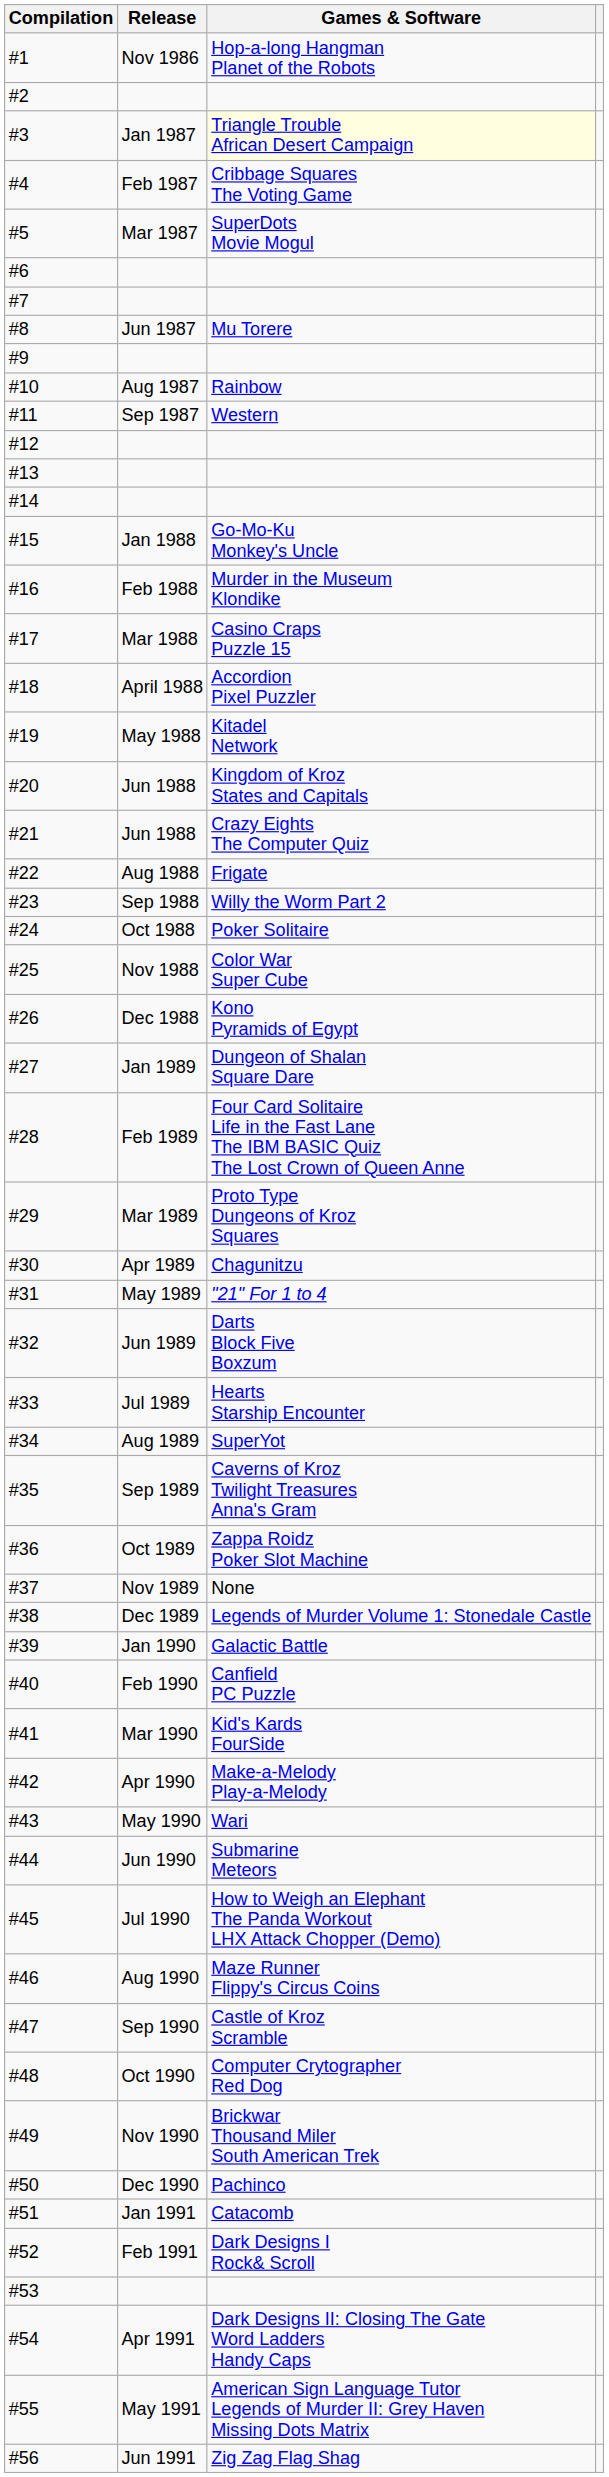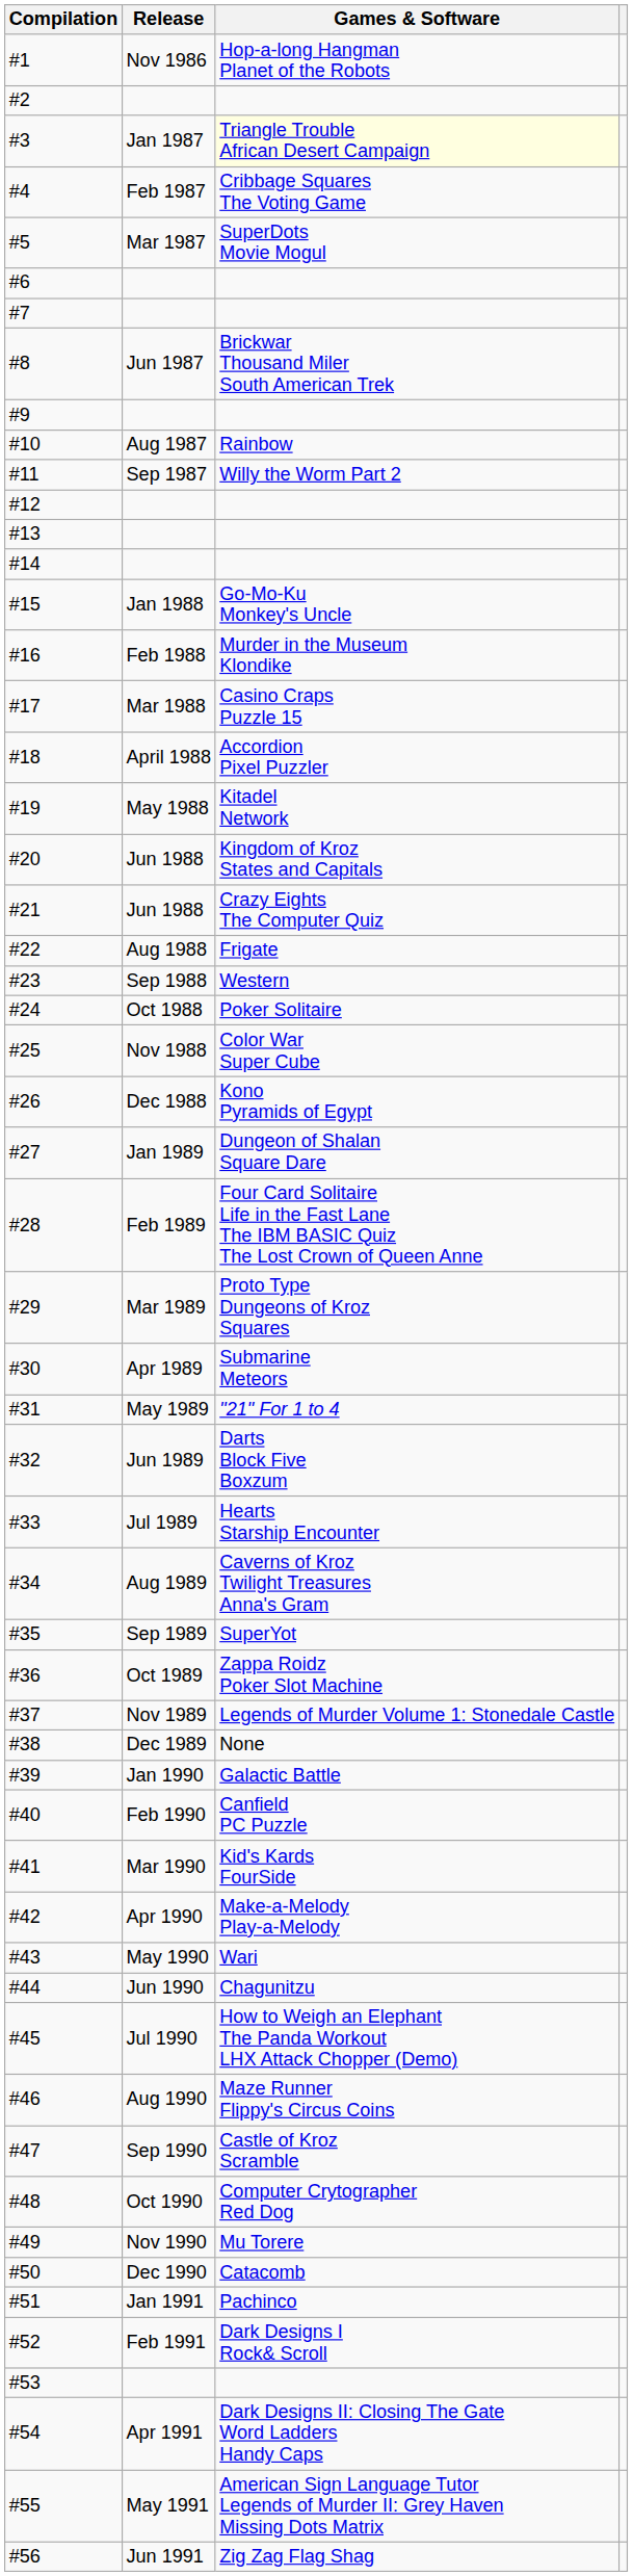#8 | Games & Software: Mu Torere -> Brickwar Thousand Miler South American Trek
#11 | Games & Software: Western -> Willy the Worm Part 2
#23 | Games & Software: Willy the Worm Part 2 -> Western
#30 | Games & Software: Chagunitzu -> Submarine Meteors
#34 | Games & Software: SuperYot -> Caverns of Kroz Twilight Treasures Anna's Gram
#35 | Games & Software: Caverns of Kroz Twilight Treasures Anna's Gram -> SuperYot
#37 | Games & Software: None -> Legends of Murder Volume 1: Stonedale Castle
#38 | Games & Software: Legends of Murder Volume 1: Stonedale Castle -> None
#44 | Games & Software: Submarine Meteors -> Chagunitzu
#49 | Games & Software: Brickwar Thousand Miler South American Trek -> Mu Torere
#50 | Games & Software: Pachinco -> Catacomb
#51 | Games & Software: Catacomb -> Pachinco
